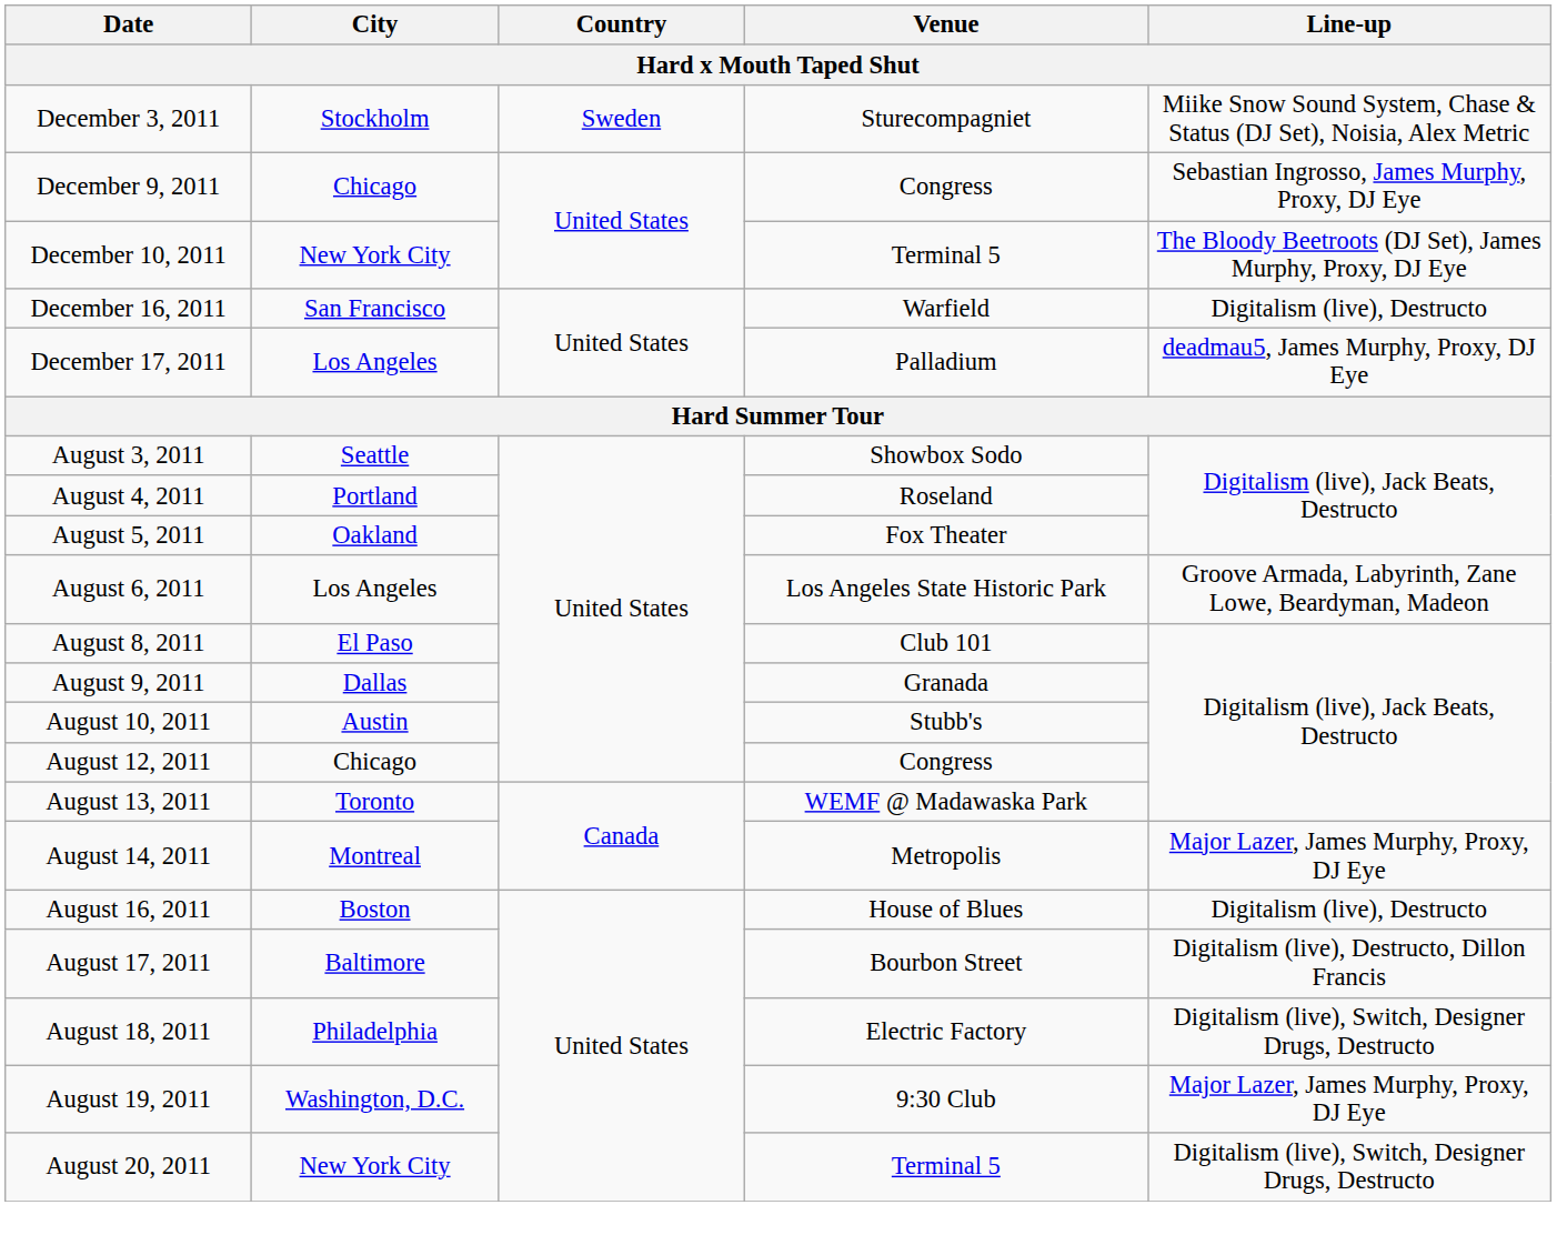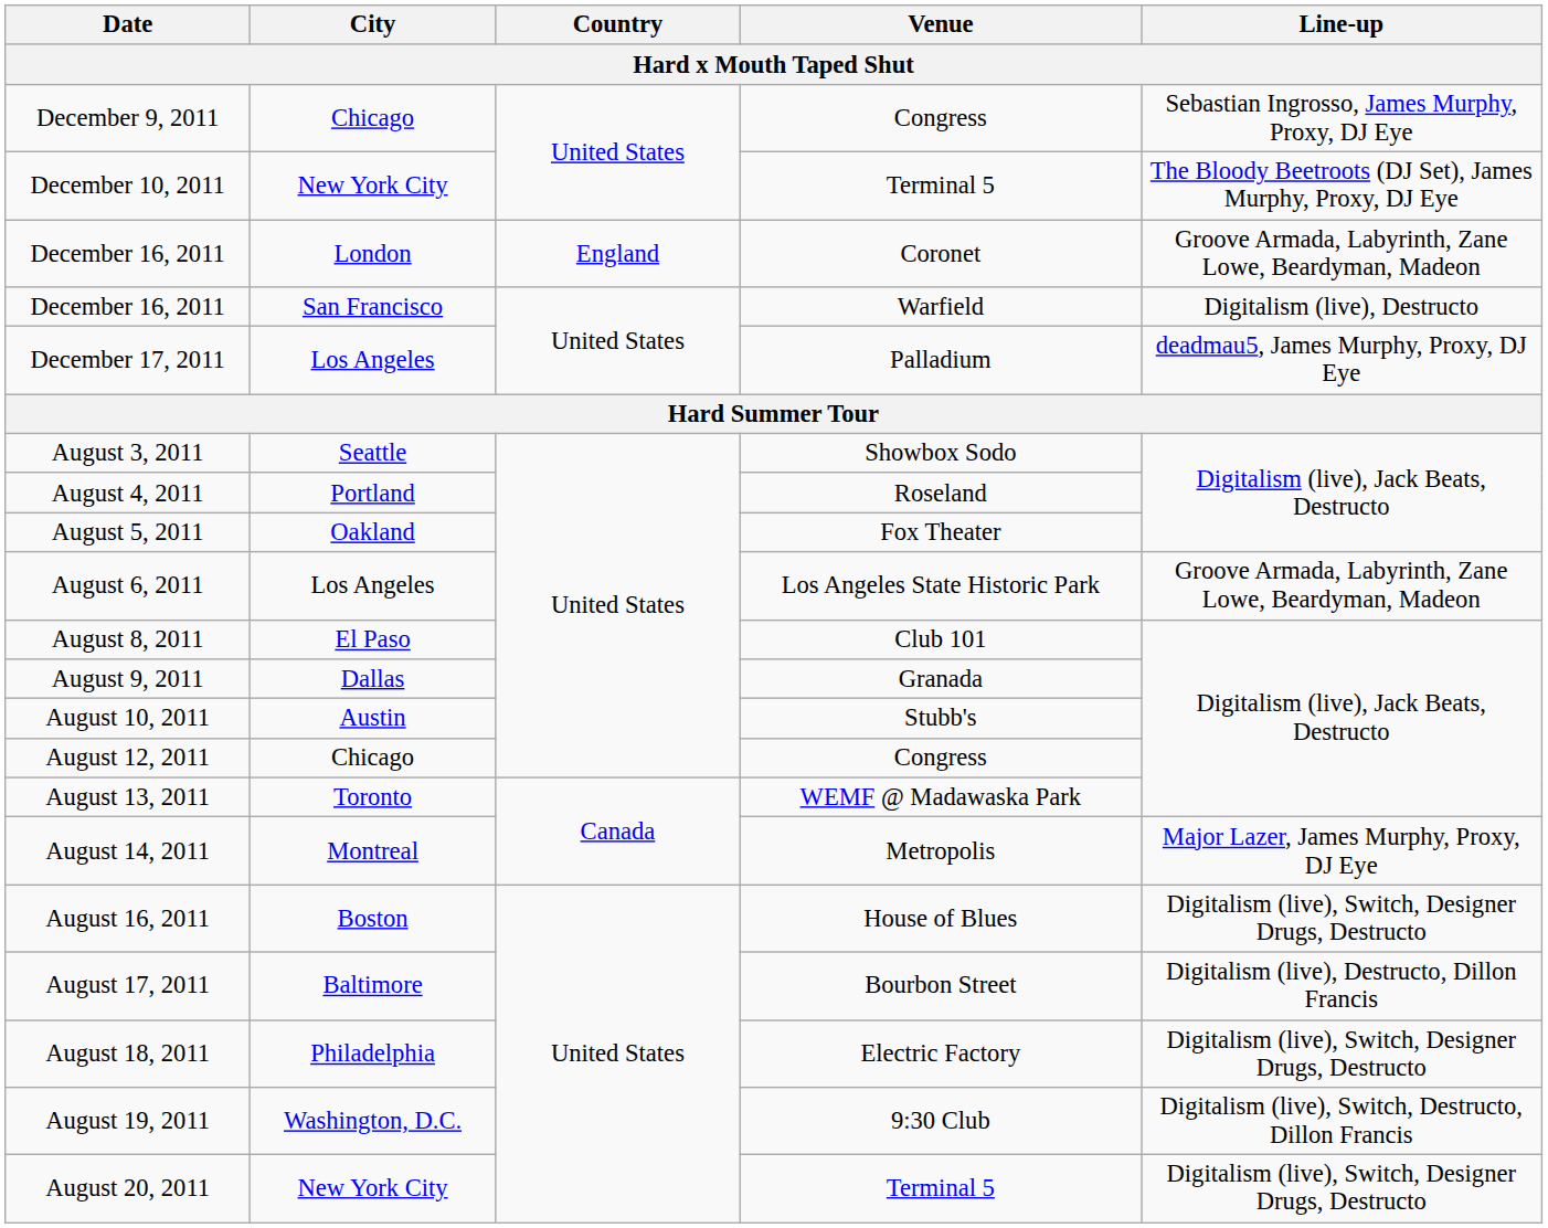- row: December 3, 2011 | Stockholm | Sweden | Sturecompagniet | Miike Snow Sound System, Chase & Status (DJ Set), Noisia, Alex Metric
+ row: December 16, 2011 | London | England | Coronet | Groove Armada, Labyrinth, Zane Lowe, Beardyman, Madeon
August 16, 2011 | Line-up: Digitalism (live), Destructo -> Digitalism (live), Switch, Designer Drugs, Destructo
August 19, 2011 | Line-up: Major Lazer, James Murphy, Proxy, DJ Eye -> Digitalism (live), Switch, Destructo, Dillon Francis
